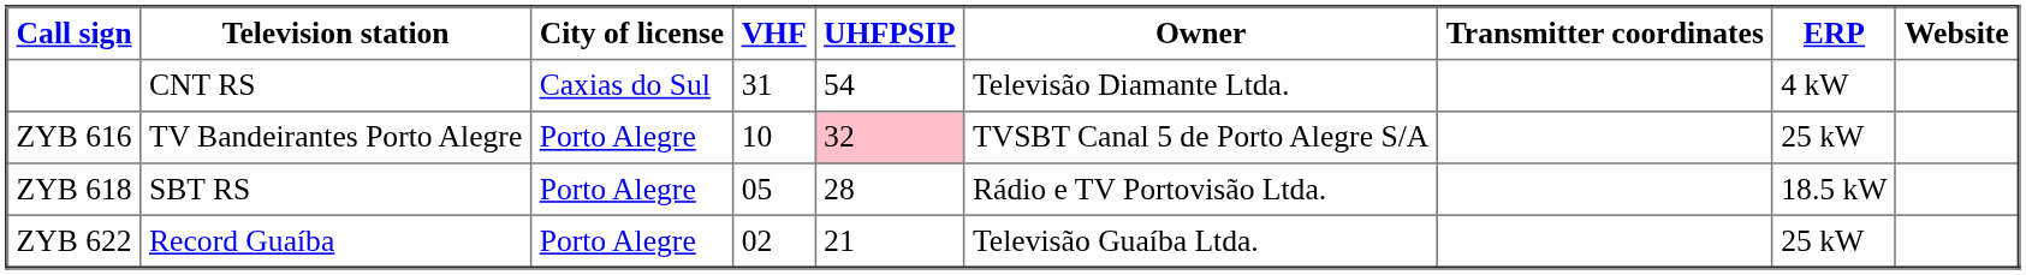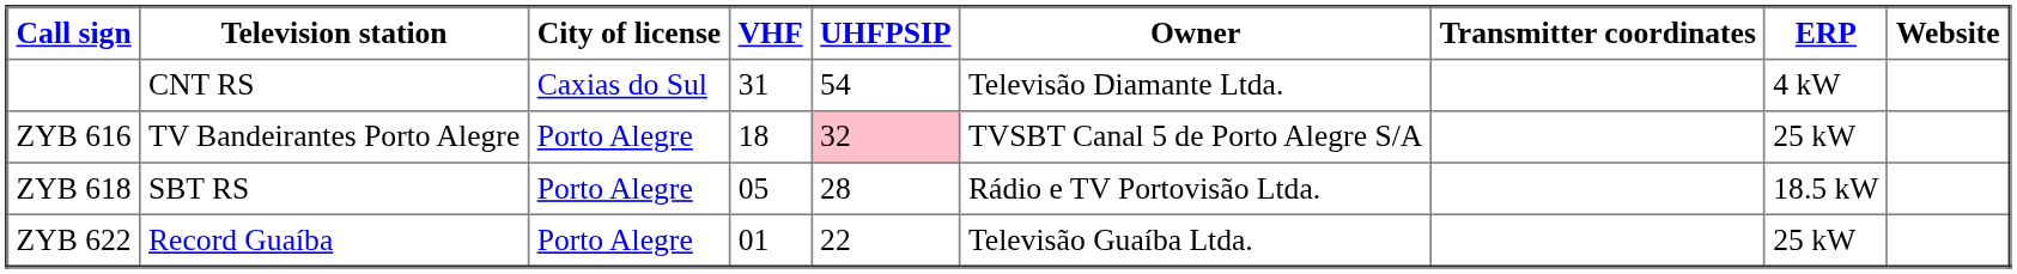ZYB 616 | VHF: 10 -> 18
ZYB 622 | VHF: 02 -> 01
ZYB 622 | UHFPSIP: 21 -> 22
